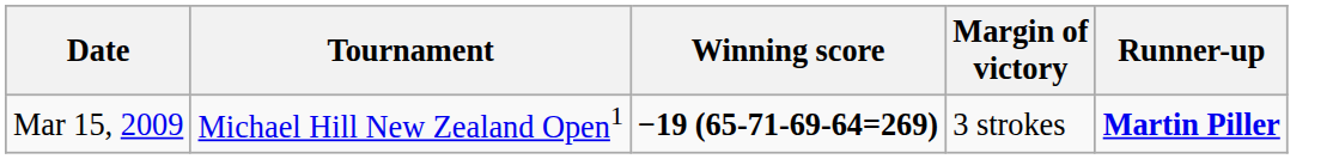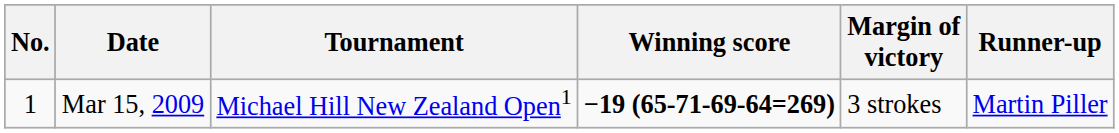+ column: No. | 1
Mar 15, 2009 | Runner-up: bold -> normal
